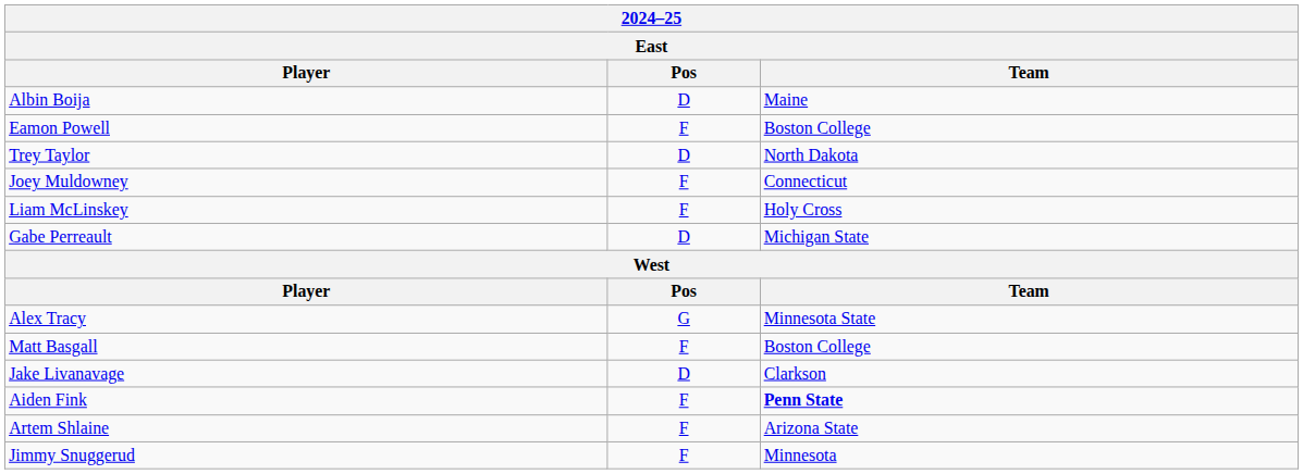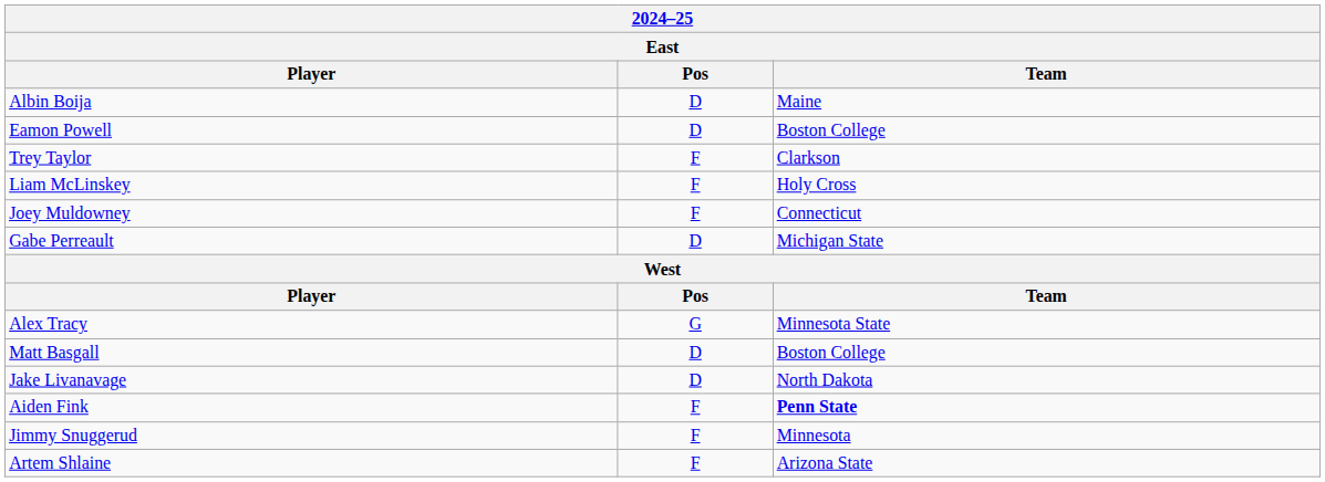Eamon Powell | Pos: F -> D
Trey Taylor | Pos: D -> F
Trey Taylor | Team: North Dakota -> Clarkson
rows swapped: Liam McLinskey <-> Joey Muldowney
Matt Basgall | Pos: F -> D
Jake Livanavage | Team: Clarkson -> North Dakota
rows swapped: Artem Shlaine <-> Jimmy Snuggerud
